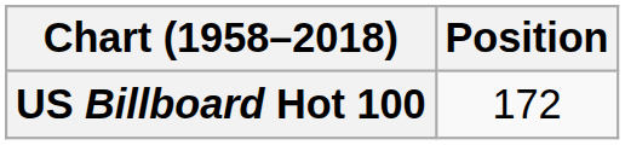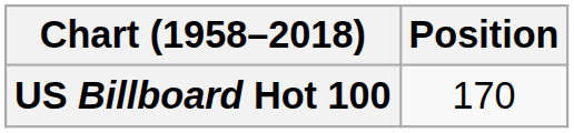US Billboard Hot 100 | Position: 172 -> 170
